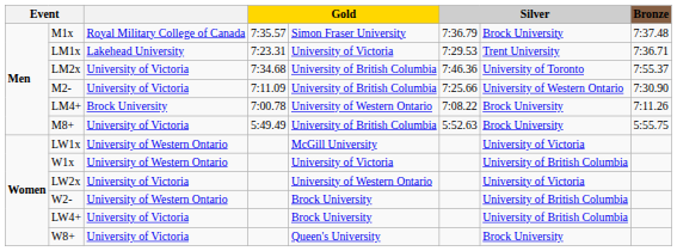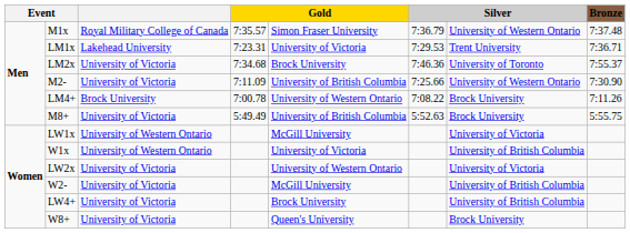M1x | column 7: Brock University -> University of Western Ontario
LM2x | column 5: University of British Columbia -> Brock University
W2- | column 3: University of Western Ontario -> University of Victoria
W2- | column 5: Brock University -> McGill University
